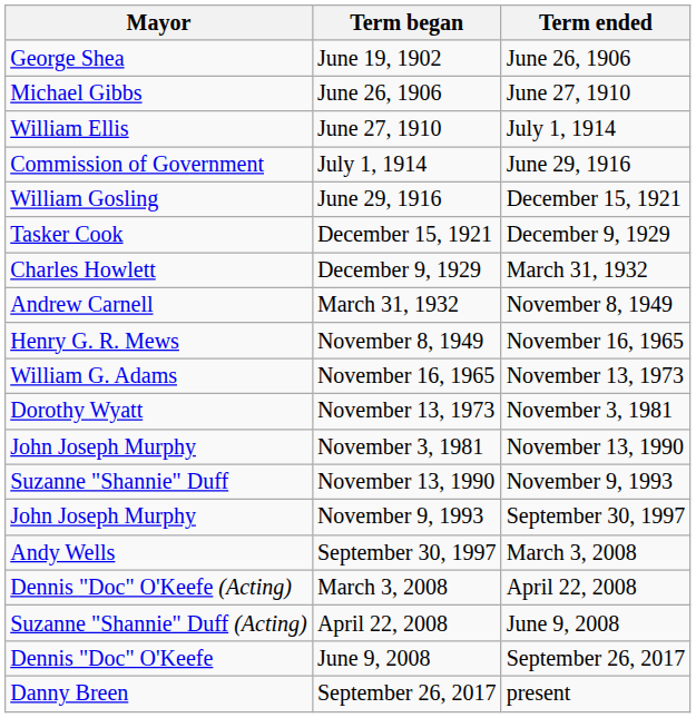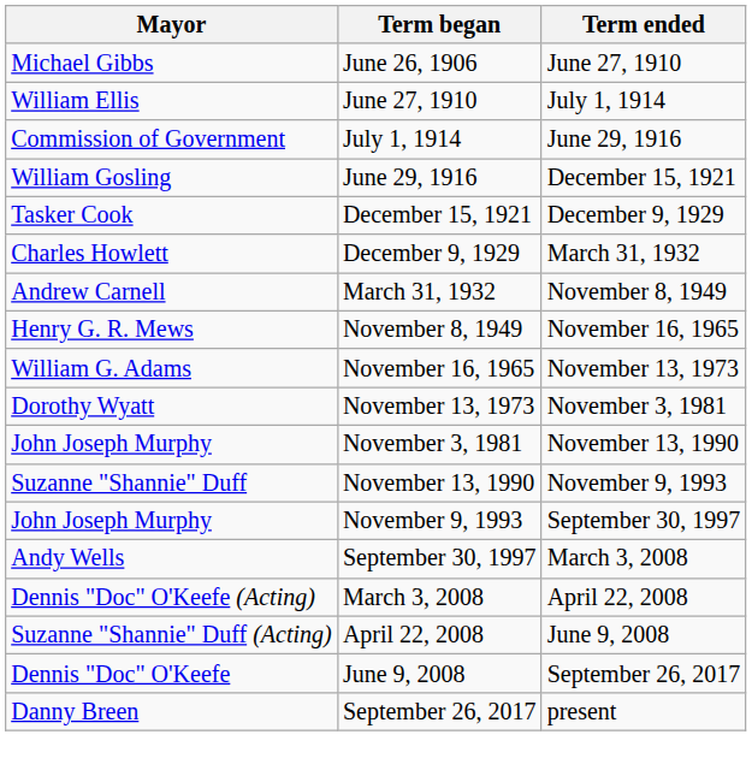- row: George Shea | June 19, 1902 | June 26, 1906
